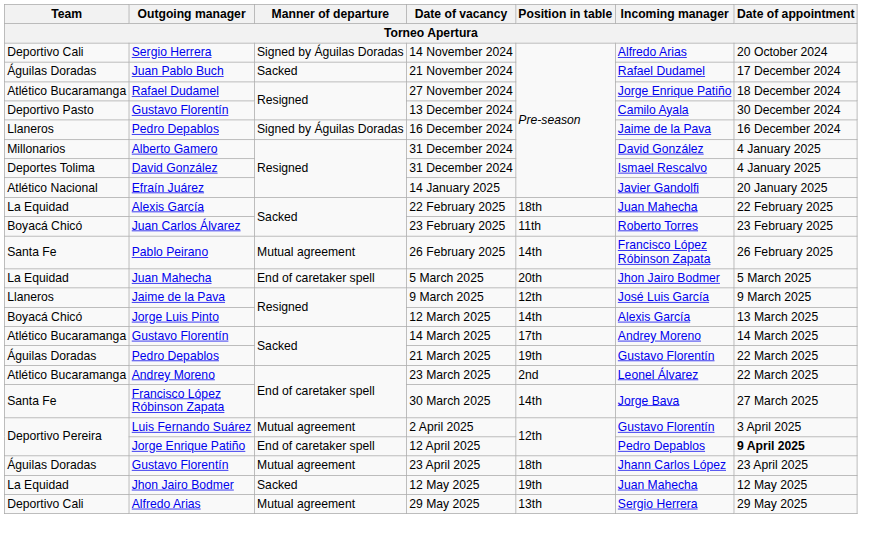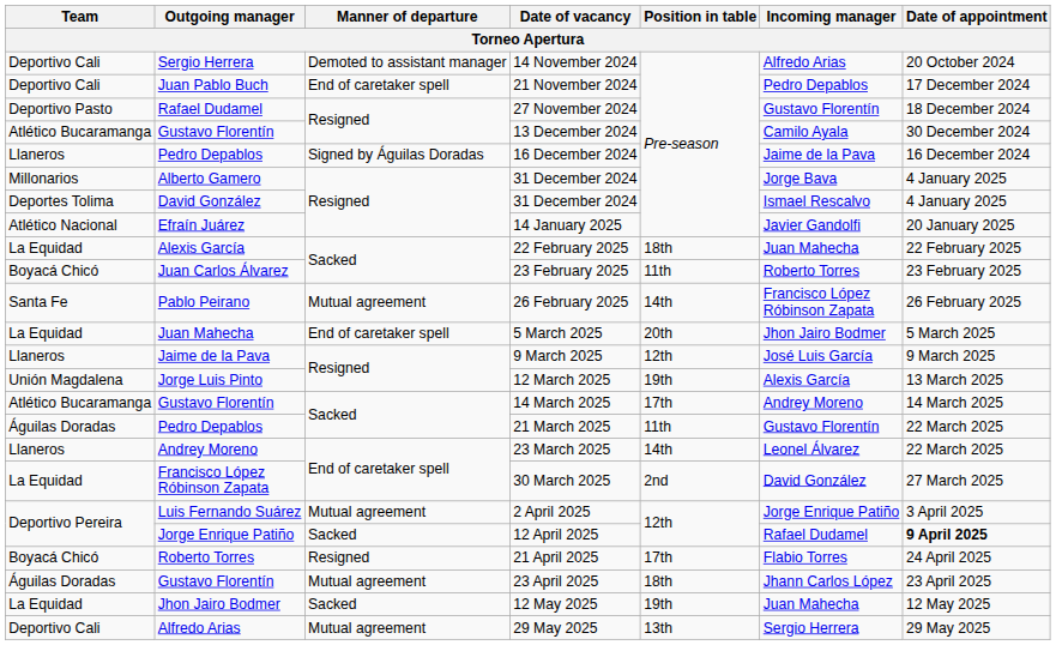14 November 2024 | Manner of departure: Signed by Águilas Doradas -> Demoted to assistant manager
21 November 2024 | Team: Águilas Doradas -> Deportivo Cali
21 November 2024 | Manner of departure: Sacked -> End of caretaker spell
21 November 2024 | Incoming manager: Rafael Dudamel -> Pedro Depablos
27 November 2024 | Team: Atlético Bucaramanga -> Deportivo Pasto
27 November 2024 | Incoming manager: Jorge Enrique Patiño -> Gustavo Florentín
13 December 2024 | Team: Deportivo Pasto -> Atlético Bucaramanga
Alberto Gamero / 31 December 2024 | Incoming manager: David González -> Jorge Bava
12 March 2025 | Team: Boyacá Chicó -> Unión Magdalena
12 March 2025 | Position in table: 14th -> 19th
21 March 2025 | Position in table: 19th -> 11th
23 March 2025 | Team: Atlético Bucaramanga -> Llaneros
23 March 2025 | Position in table: 2nd -> 14th
30 March 2025 | Team: Santa Fe -> La Equidad
30 March 2025 | Position in table: 14th -> 2nd
30 March 2025 | Incoming manager: Jorge Bava -> David González
2 April 2025 | Incoming manager: Gustavo Florentín -> Jorge Enrique Patiño
12 April 2025 | Manner of departure: End of caretaker spell -> Sacked
12 April 2025 | Incoming manager: Pedro Depablos -> Rafael Dudamel
+ row: Boyacá Chicó | Roberto Torres | Resigned | 21 April 2025 | 17th | Flabio Torres | 24 April 2025
